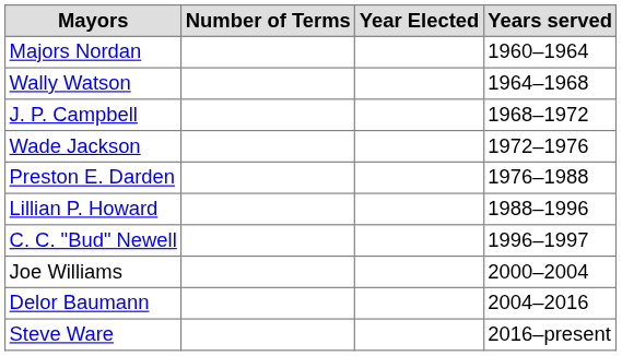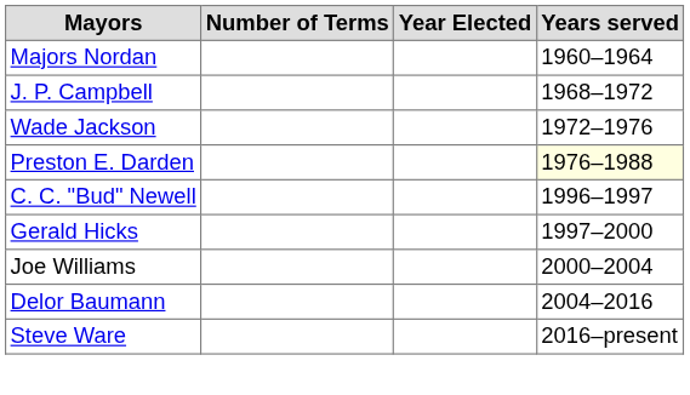- row: Wally Watson | 1964–1968
Preston E. Darden | Years served: no background -> lightyellow background
- row: Lillian P. Howard | 1988–1996
+ row: Gerald Hicks | 1997–2000
